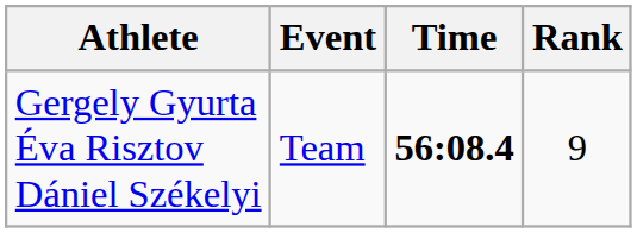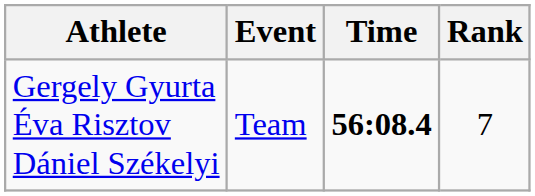Gergely Gyurta Éva Risztov Dániel Székelyi | Rank: 9 -> 7
